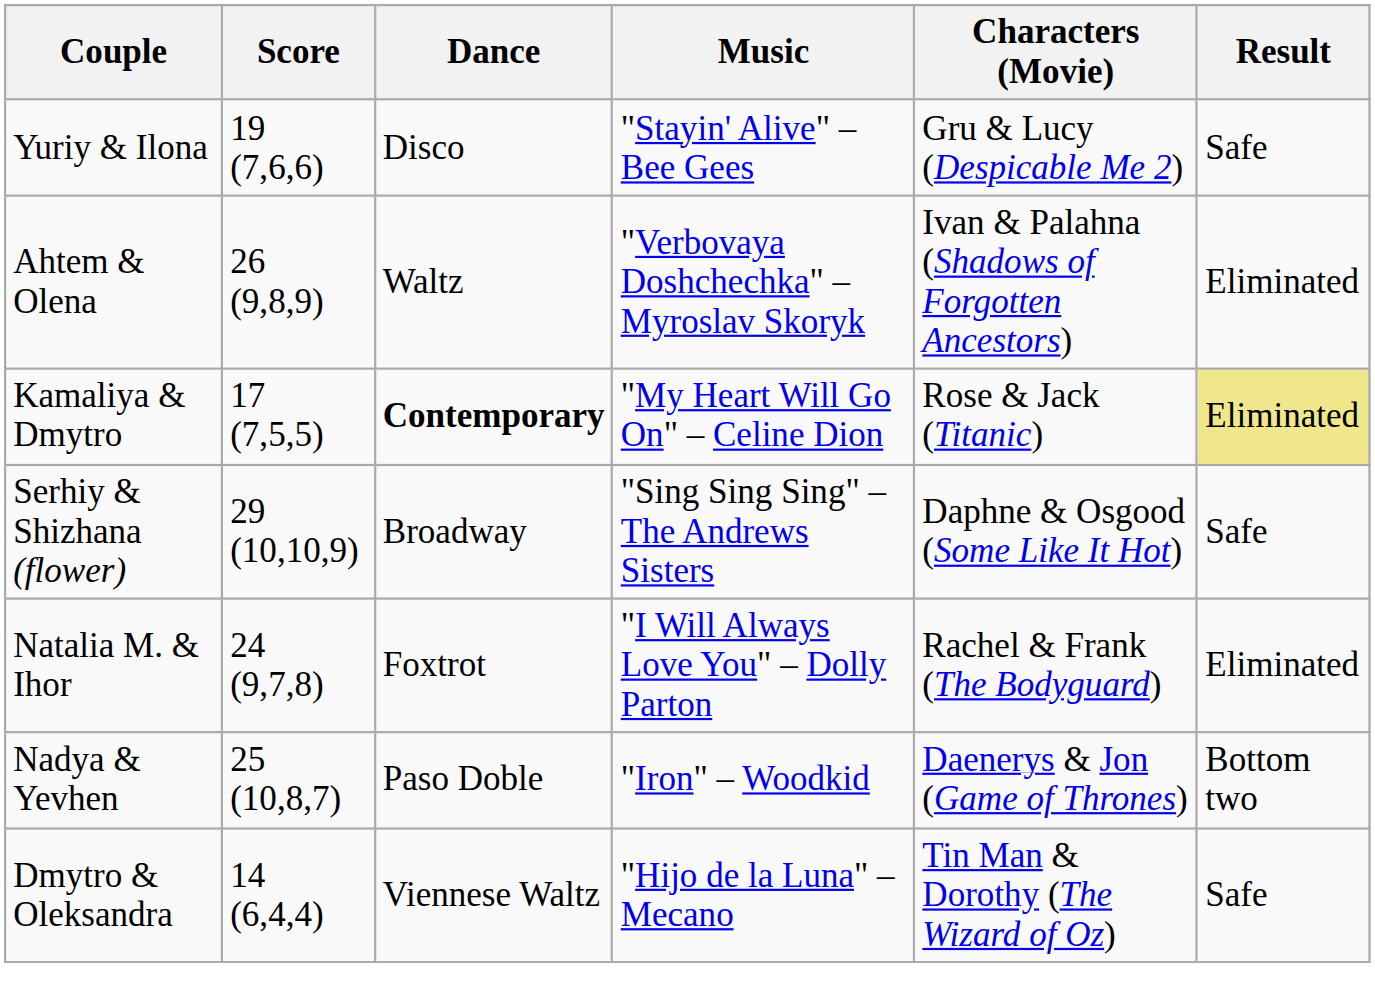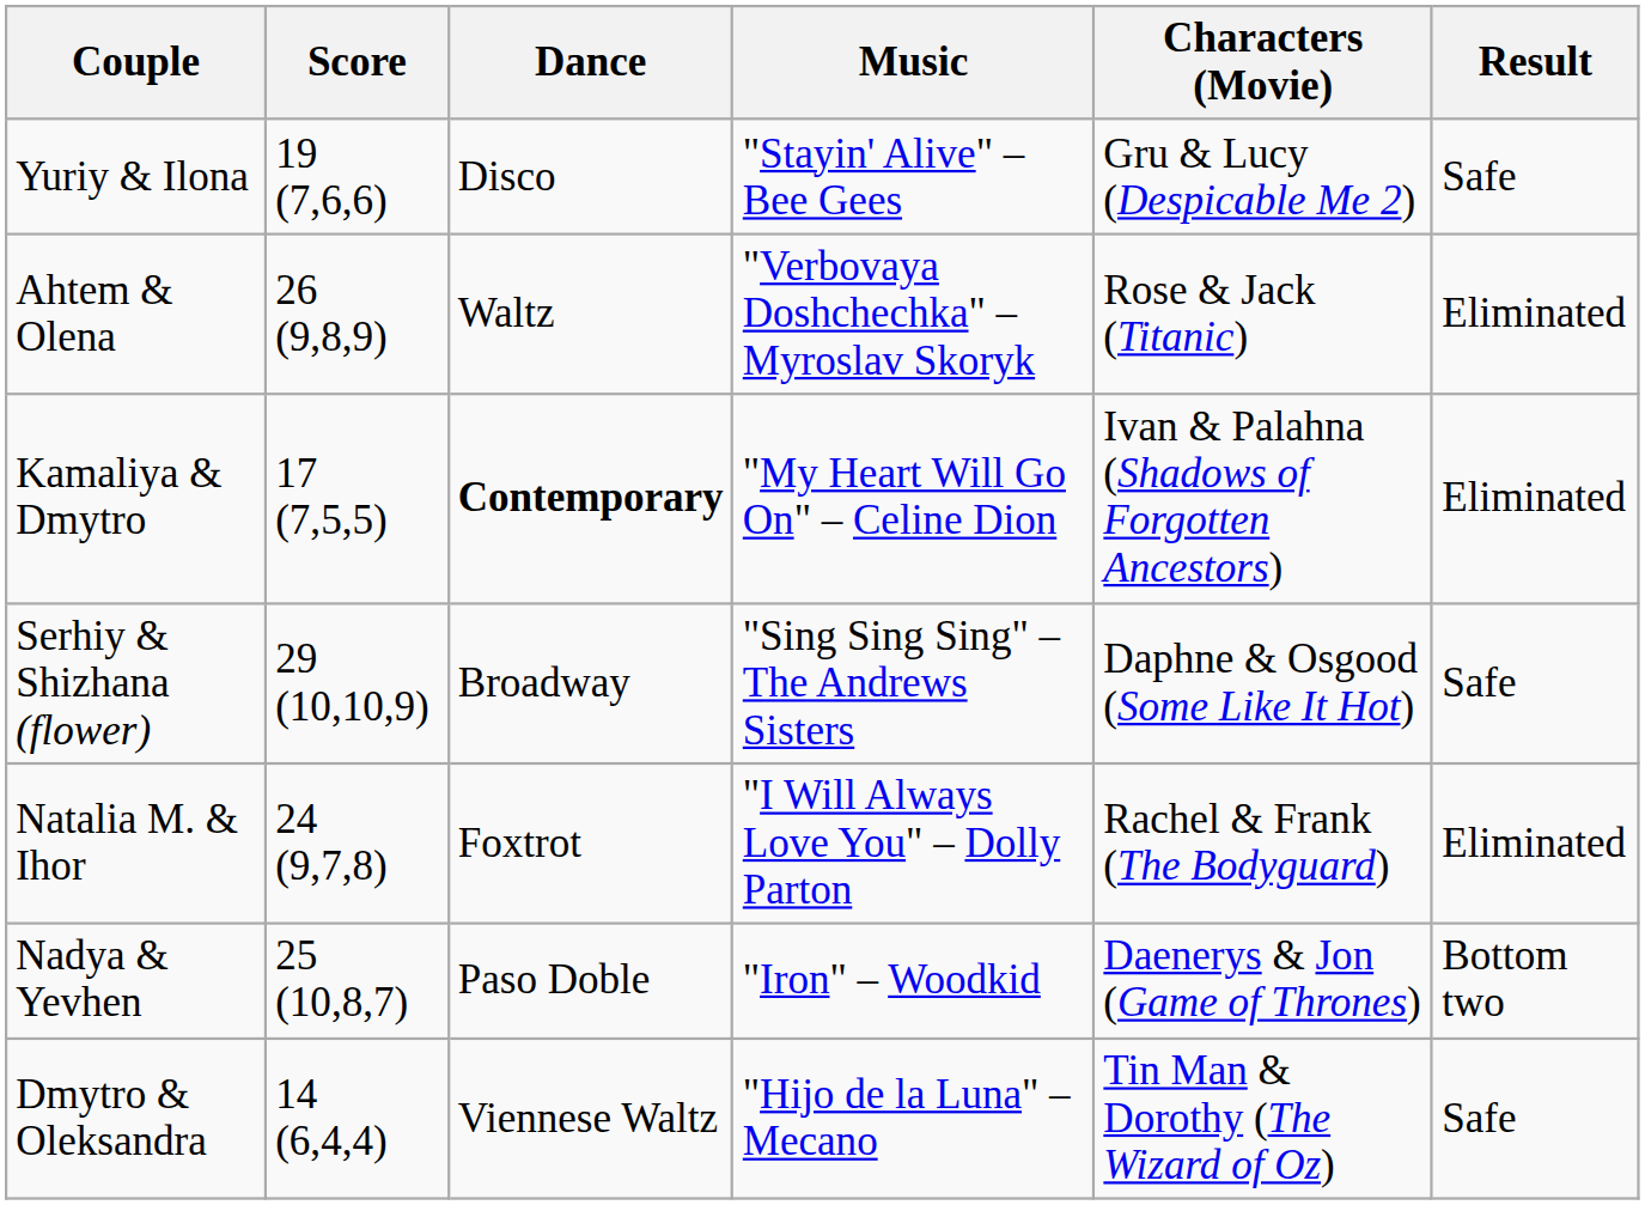Ahtem & Olena | Characters (Movie): Ivan & Palahna (Shadows of Forgotten Ancestors) -> Rose & Jack (Titanic)
Kamaliya & Dmytro | Characters (Movie): Rose & Jack (Titanic) -> Ivan & Palahna (Shadows of Forgotten Ancestors)
Kamaliya & Dmytro | Result: khaki background -> no background
